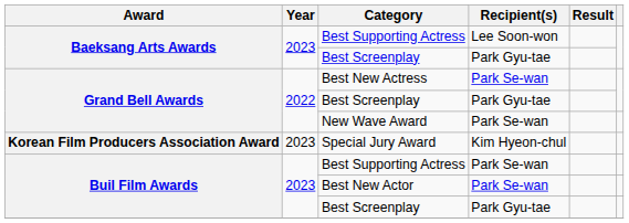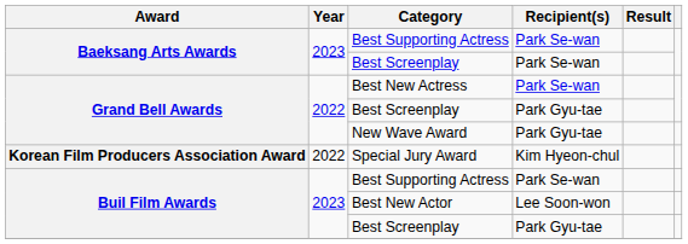Baeksang Arts Awards / Best Supporting Actress | Recipient(s): Lee Soon-won -> Park Se-wan
Baeksang Arts Awards / Best Screenplay | Recipient(s): Park Gyu-tae -> Park Se-wan
New Wave Award | Recipient(s): Park Se-wan -> Park Gyu-tae
Special Jury Award | Year: 2023 -> 2022
Best New Actor | Recipient(s): Park Se-wan -> Lee Soon-won
